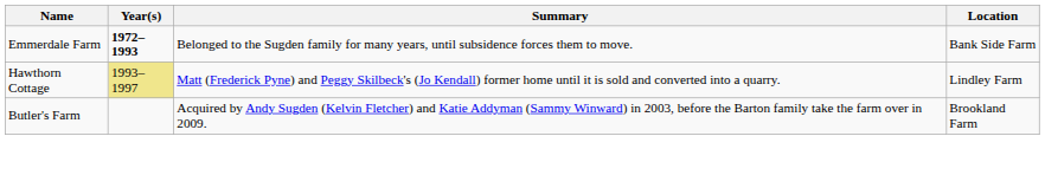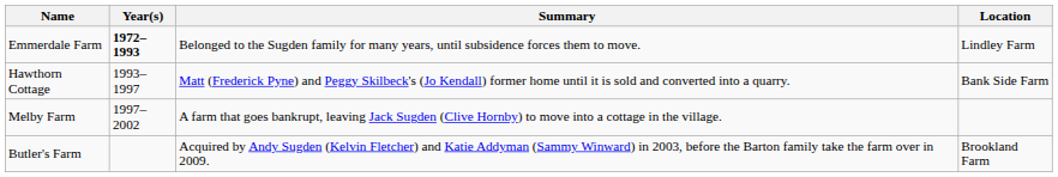Emmerdale Farm | Location: Bank Side Farm -> Lindley Farm
Hawthorn Cottage | Year(s): khaki background -> no background
Hawthorn Cottage | Location: Lindley Farm -> Bank Side Farm
+ row: Melby Farm | 1997–2002 | A farm that goes bankrupt, leaving Jack Sugden (Clive Hornby) to move into a cottage in the village.
